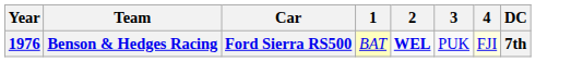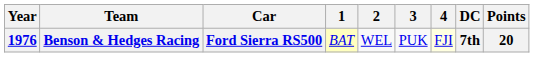+ column: Points | 20
Benson & Hedges Racing | 2: bold -> normal
